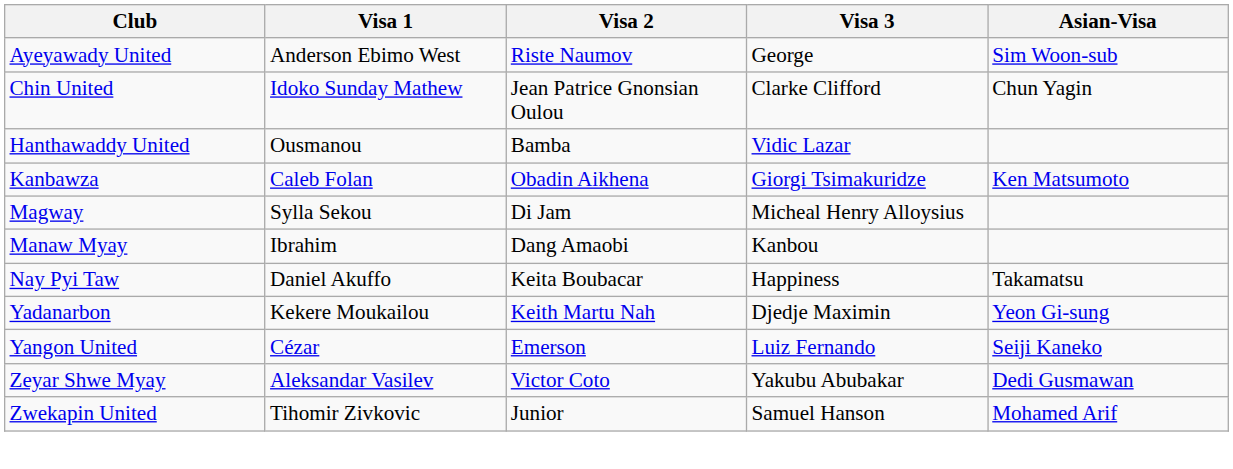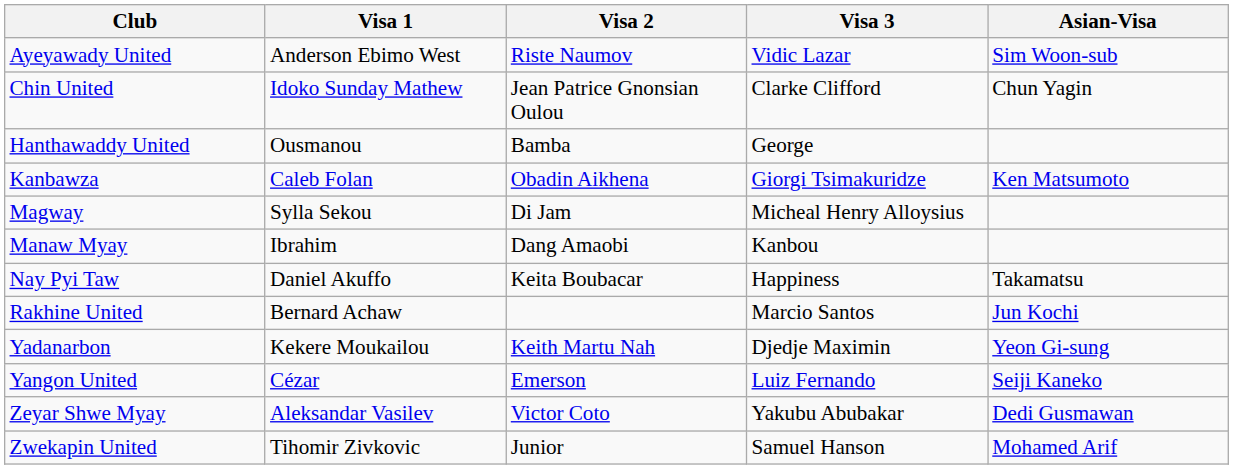Ayeyawady United | Visa 3: George -> Vidic Lazar
Hanthawaddy United | Visa 3: Vidic Lazar -> George
+ row: Rakhine United | Bernard Achaw | Marcio Santos | Jun Kochi
